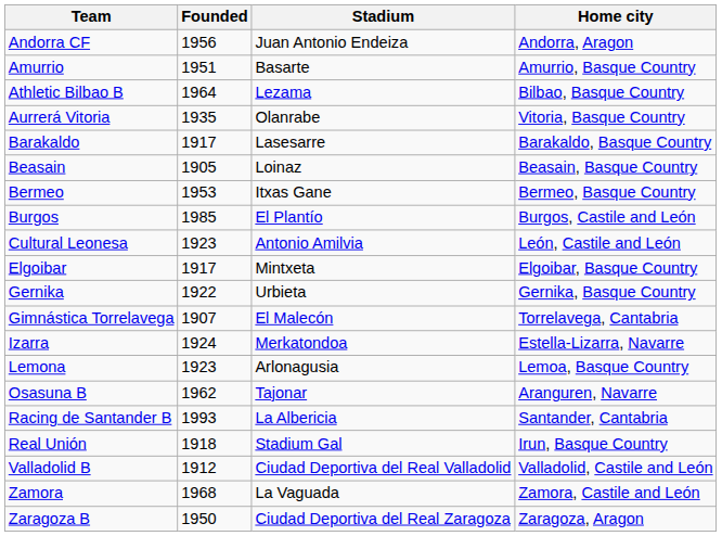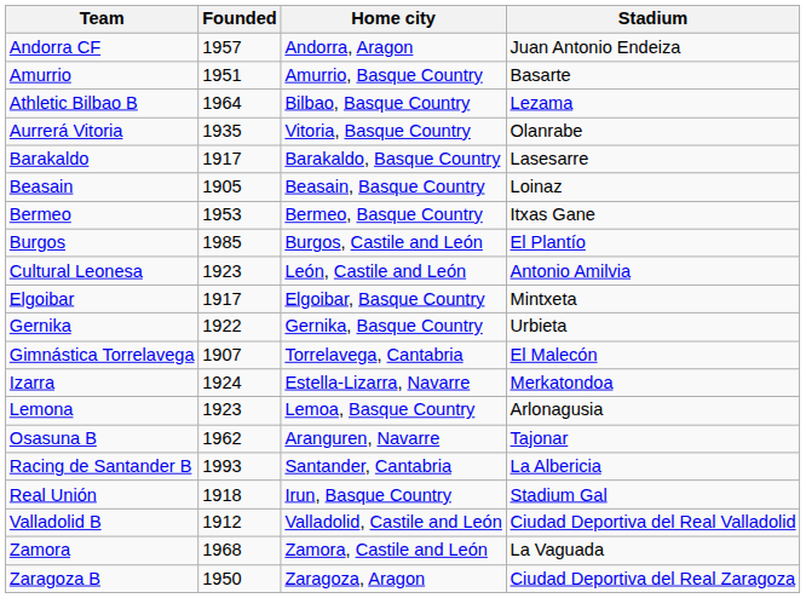columns swapped: Home city <-> Stadium
Andorra CF | Founded: 1956 -> 1957
